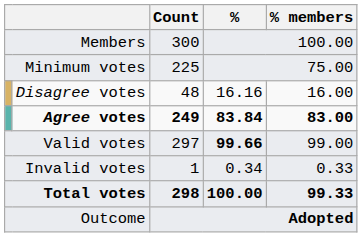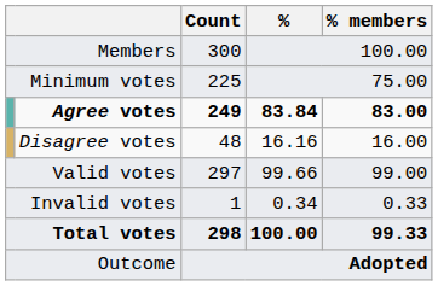rows swapped: Agree votes <-> Disagree votes
Valid votes | %: bold -> normal
